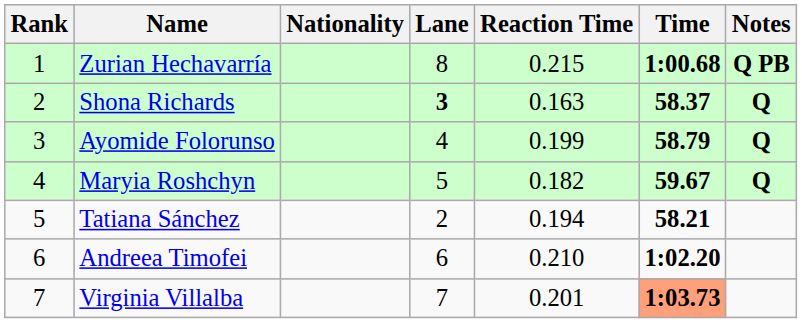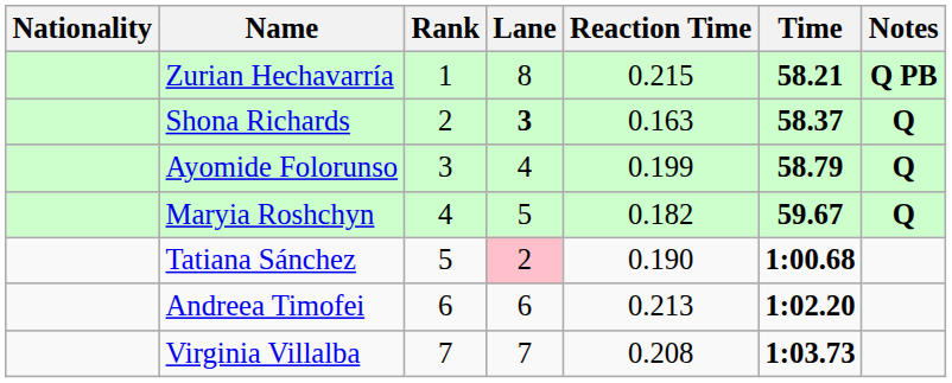columns swapped: Rank <-> Nationality
Zurian Hechavarría | Time: 1:00.68 -> 58.21
Tatiana Sánchez | Lane: no background -> pink background
Tatiana Sánchez | Reaction Time: 0.194 -> 0.190
Tatiana Sánchez | Time: 58.21 -> 1:00.68
Andreea Timofei | Reaction Time: 0.210 -> 0.213
Virginia Villalba | Reaction Time: 0.201 -> 0.208
Virginia Villalba | Time: lightsalmon background -> no background
